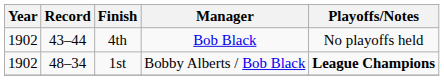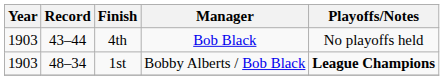4th | Year: 1902 -> 1903
1st | Year: 1902 -> 1903
